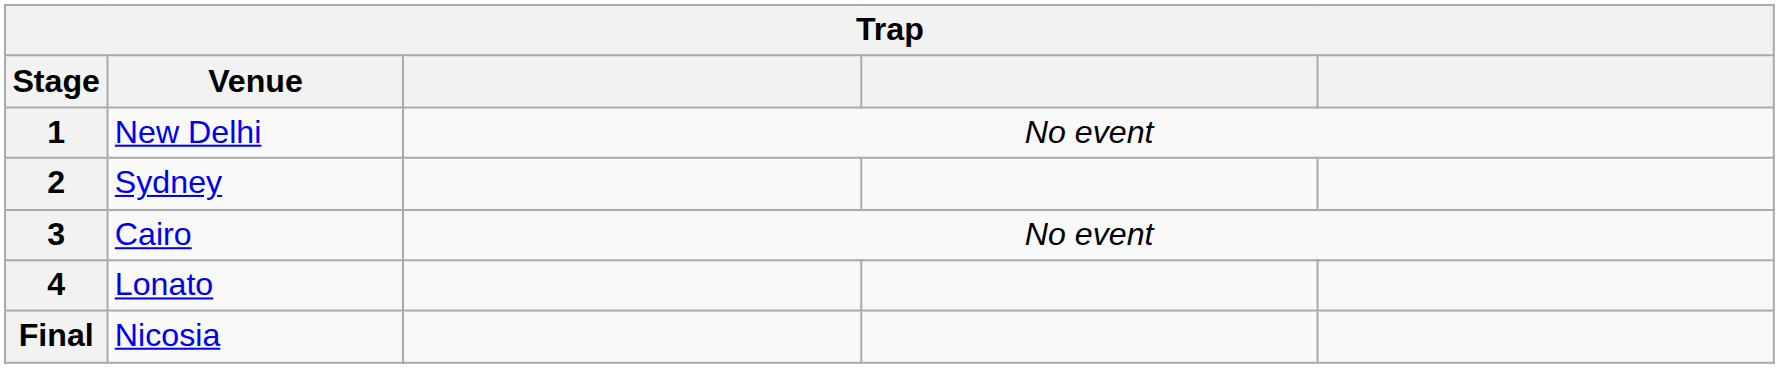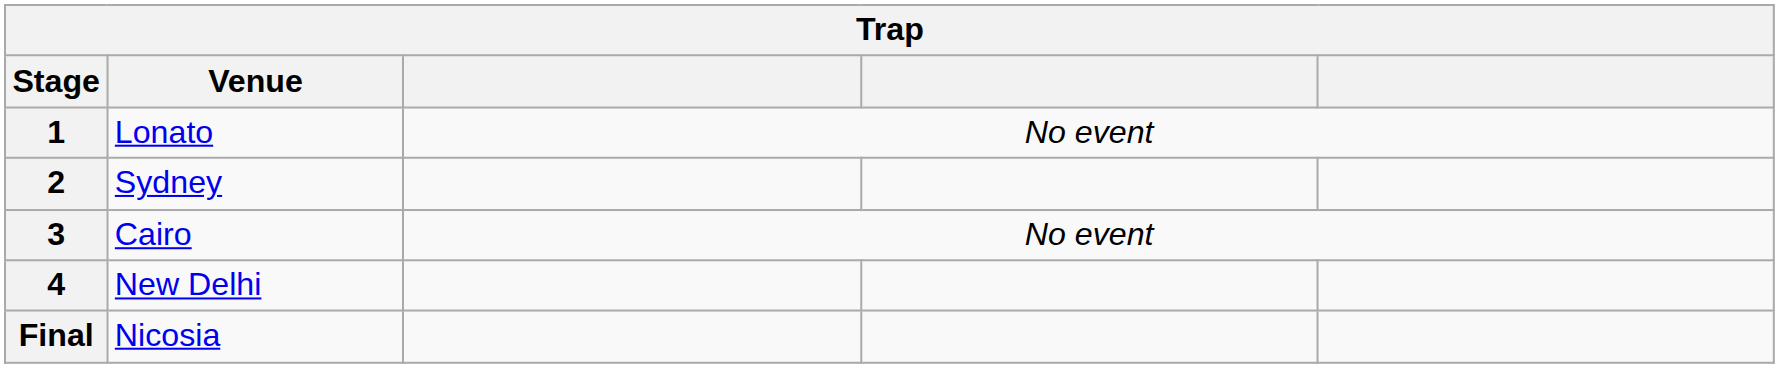1 | Venue: New Delhi -> Lonato
4 | Venue: Lonato -> New Delhi
